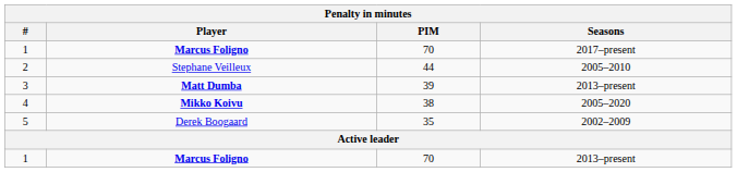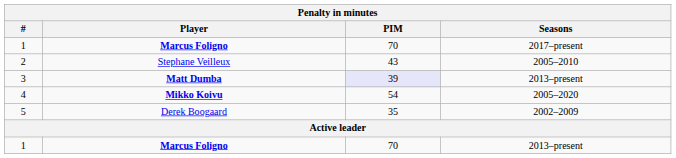2 | PIM: 44 -> 43
3 | PIM: no background -> lavender background
4 | PIM: 38 -> 54
